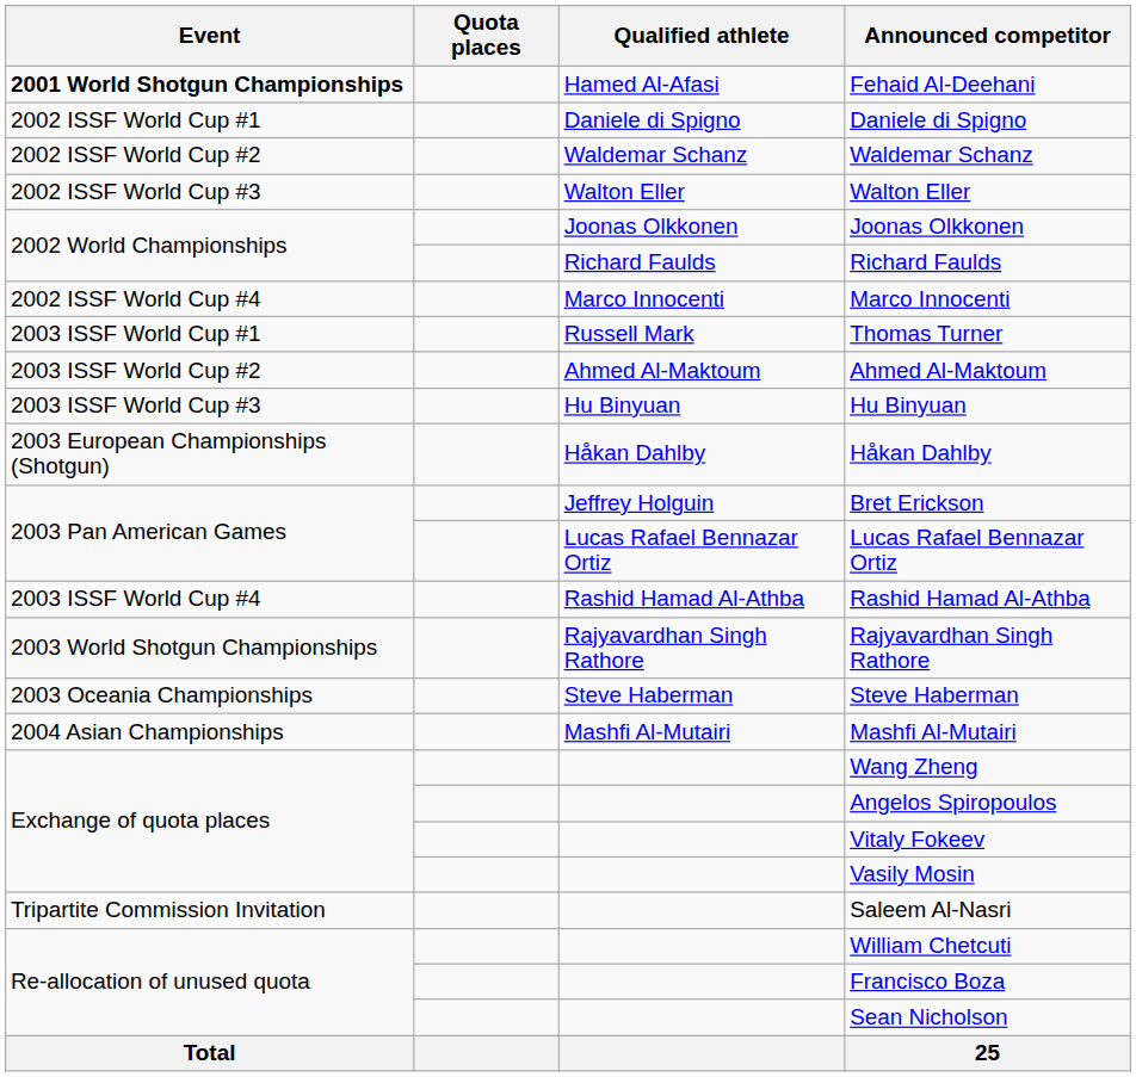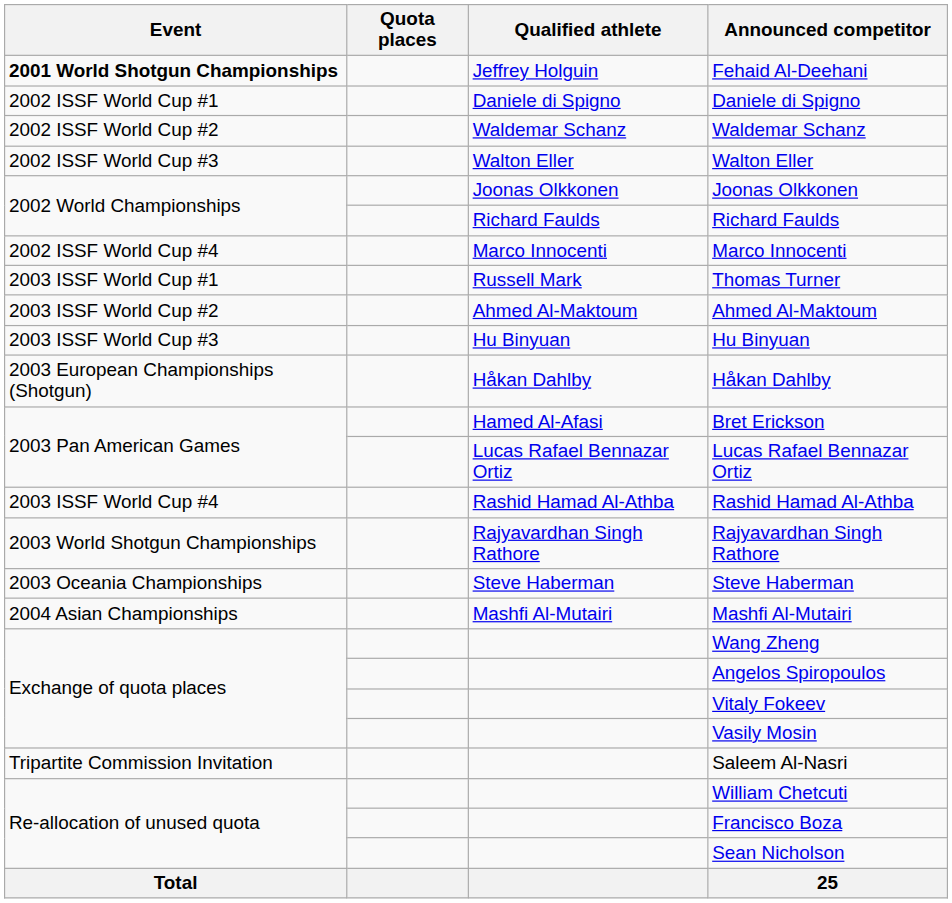Fehaid Al-Deehani | Qualified athlete: Hamed Al-Afasi -> Jeffrey Holguin
Bret Erickson | Qualified athlete: Jeffrey Holguin -> Hamed Al-Afasi
